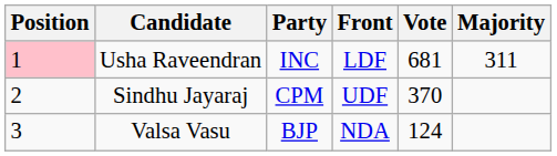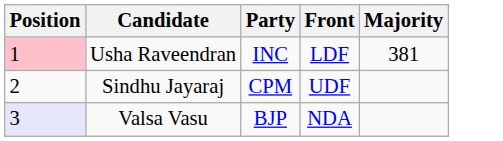- column: Vote | 681 | 370 | 124
Usha Raveendran | Majority: 311 -> 381
Valsa Vasu | Position: no background -> lavender background
